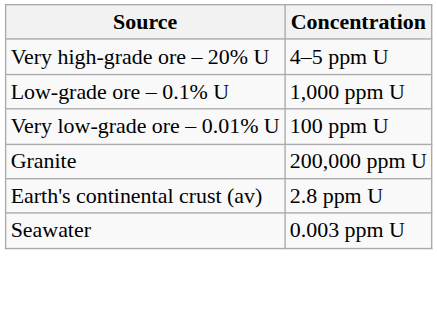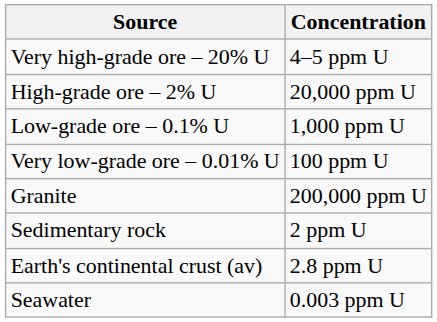+ row: High-grade ore – 2% U | 20,000 ppm U
+ row: Sedimentary rock | 2 ppm U
